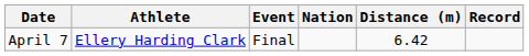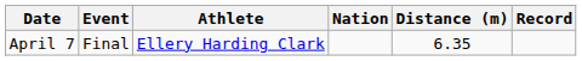columns swapped: Event <-> Athlete
April 7 | Distance (m): 6.42 -> 6.35
